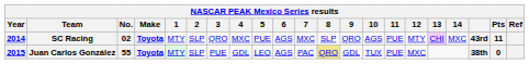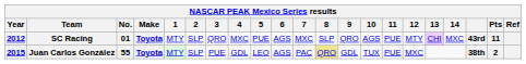SC Racing | Year: 2014 -> 2012
SC Racing | No.: 02 -> 01
Juan Carlos González | Pts: 0 -> 2
